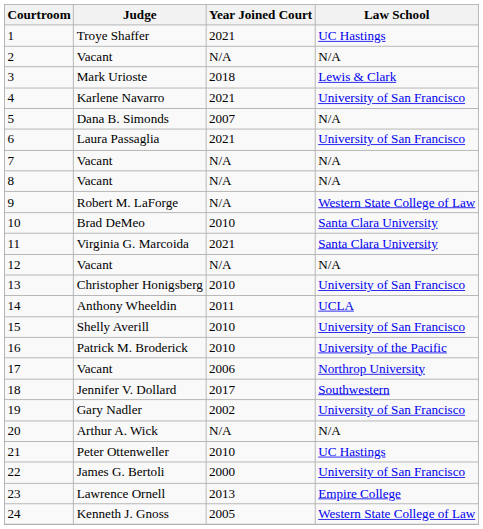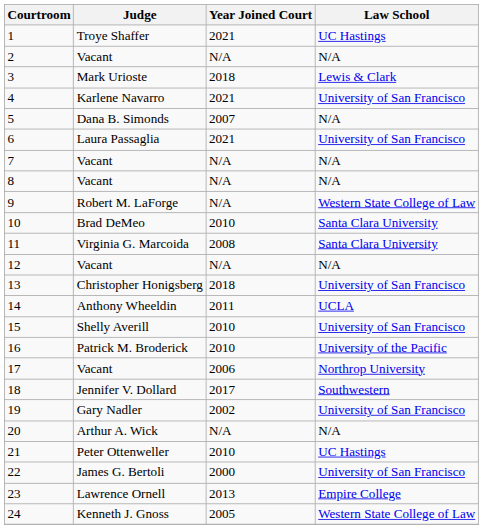11 | Year Joined Court: 2021 -> 2008
13 | Year Joined Court: 2010 -> 2018
